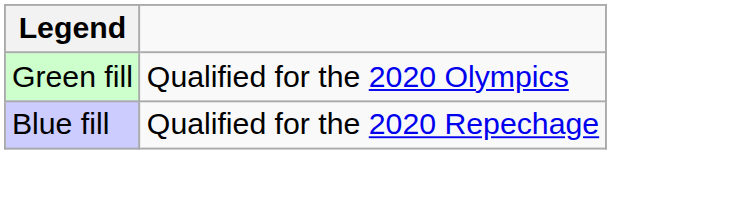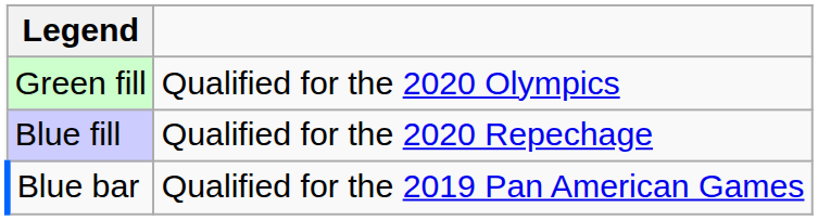+ row: Blue bar | Qualified for the 2019 Pan American Games
